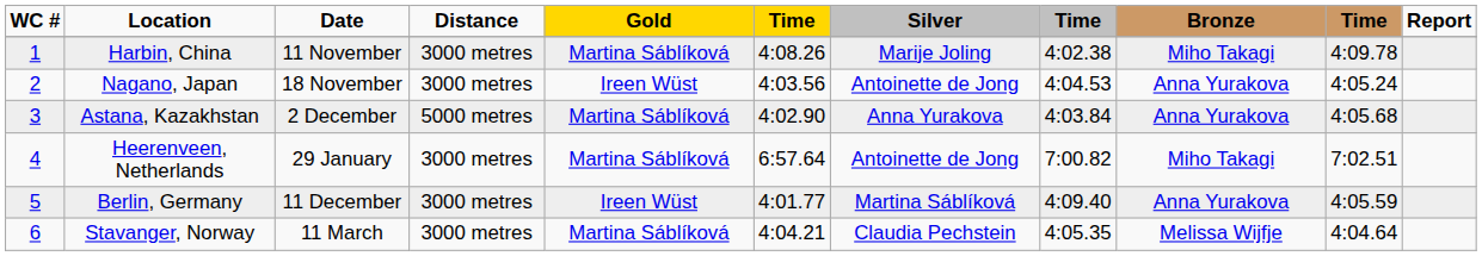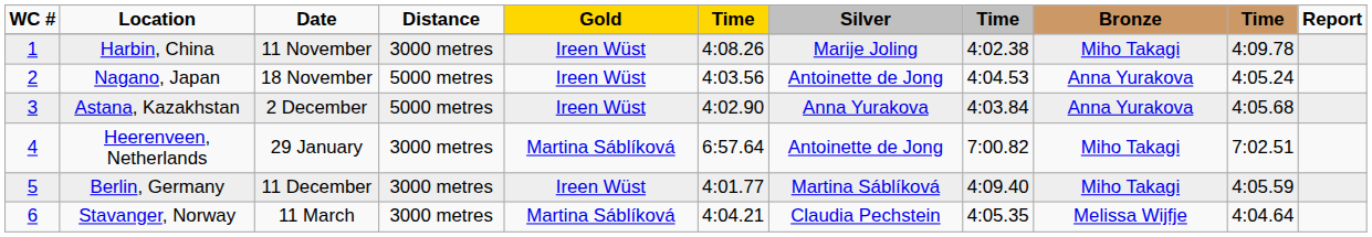Harbin, China | Gold: Martina Sáblíková -> Ireen Wüst
Nagano, Japan | Distance: 3000 metres -> 5000 metres
Astana, Kazakhstan | Gold: Martina Sáblíková -> Ireen Wüst
Berlin, Germany | Bronze: Anna Yurakova -> Miho Takagi
